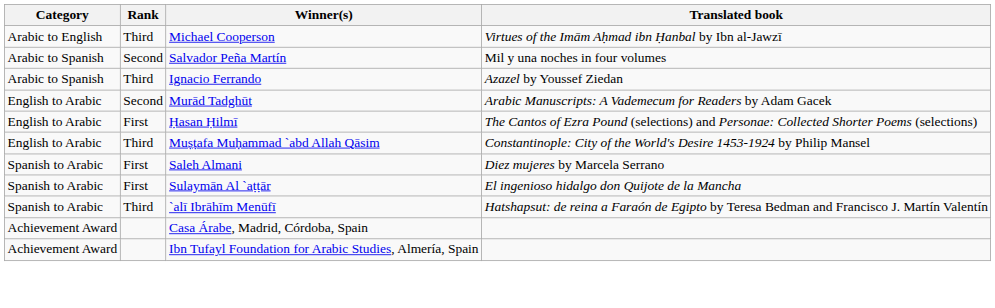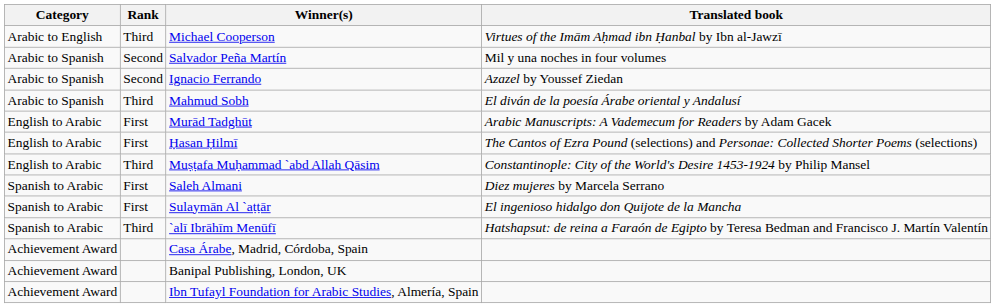Ignacio Ferrando | Rank: Third -> Second
+ row: Arabic to Spanish | Third | Mahmud Sobh | El diván de la poesía Árabe oriental y Andalusí
Murād Tadghūt | Rank: Second -> First
+ row: Achievement Award | Banipal Publishing, London, UK
